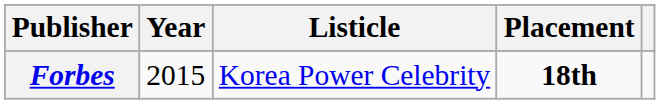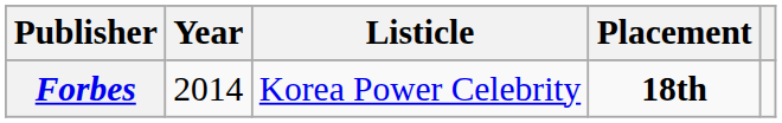Forbes | Year: 2015 -> 2014
